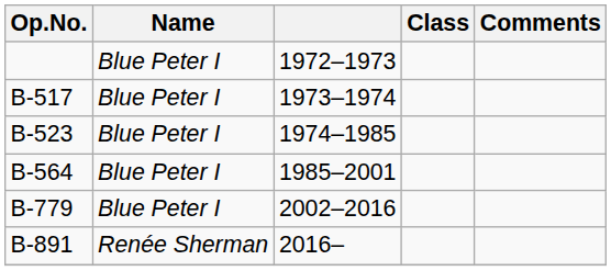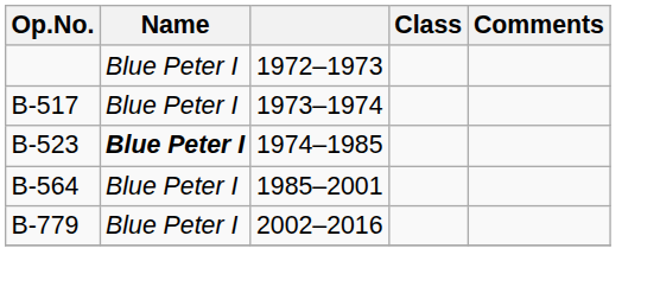B-523 | Name: normal -> bold
- row: B-891 | Renée Sherman | 2016–
